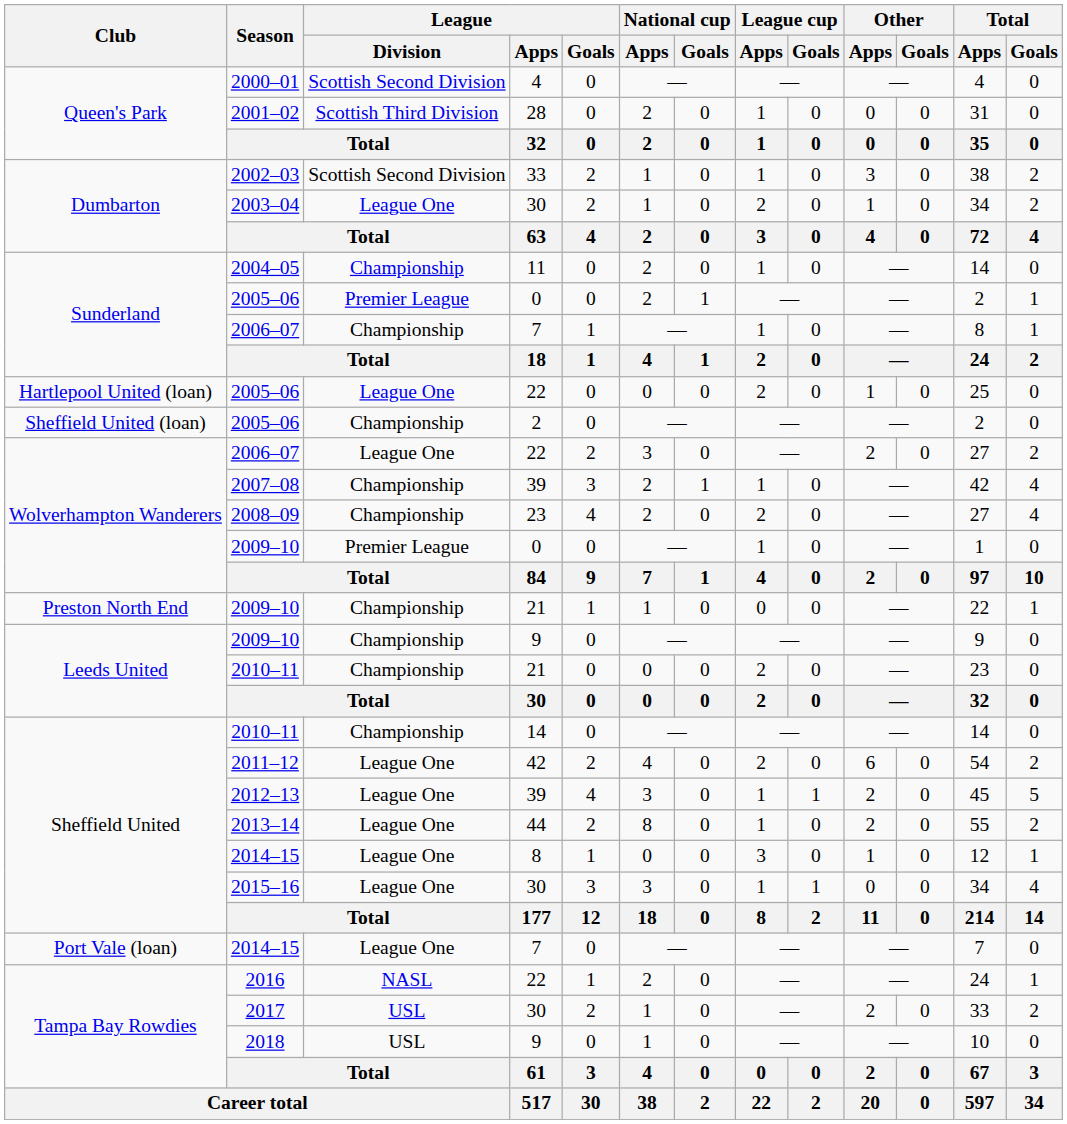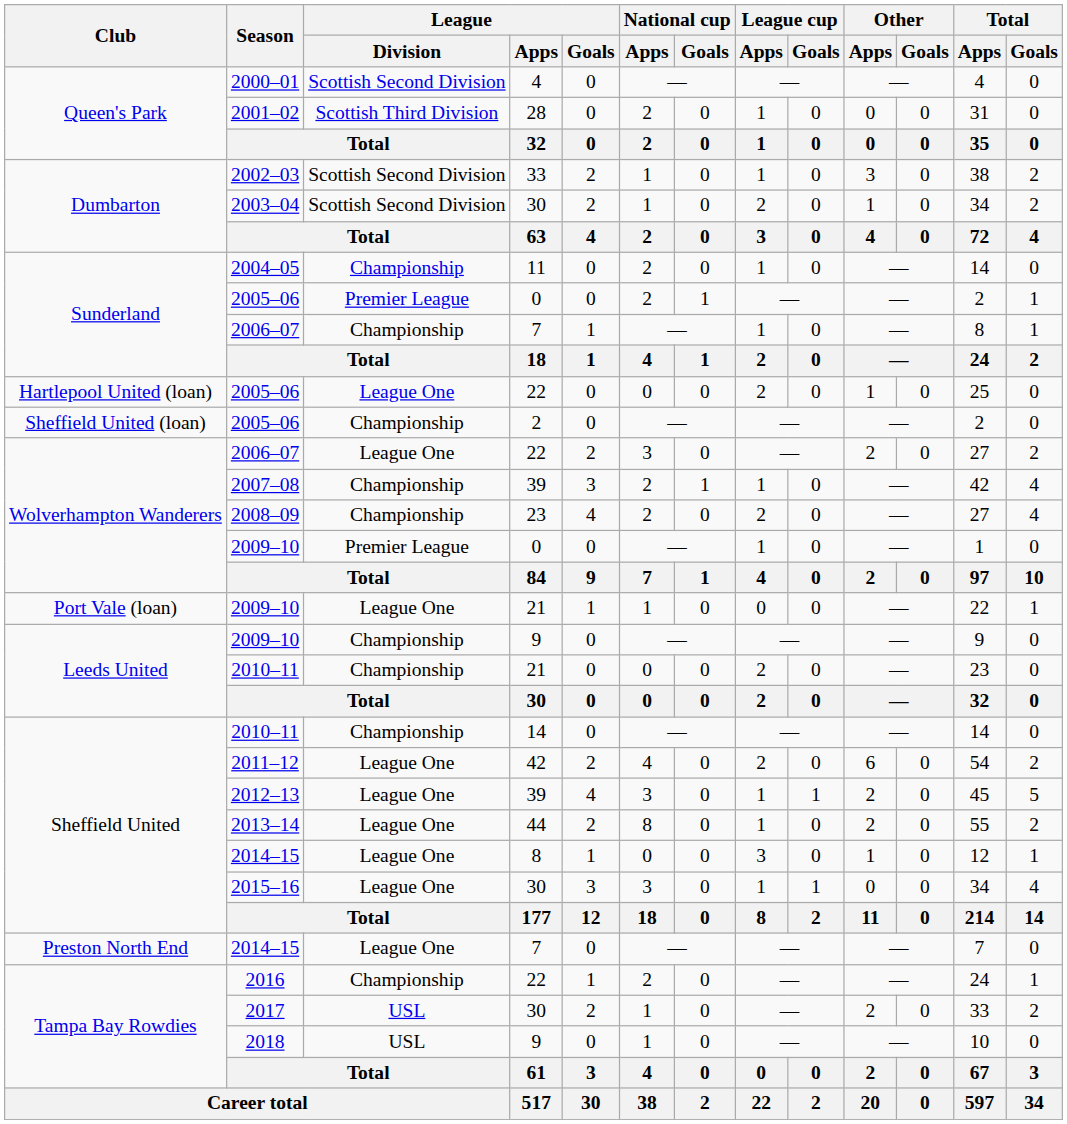2003–04 | League / Division: League One -> Scottish Second Division
2009–10 / 21 | Club: Preston North End -> Port Vale (loan)
2009–10 / 21 | League / Division: Championship -> League One
2014–15 / 7 | Club: Port Vale (loan) -> Preston North End
2016 | League / Division: NASL -> Championship
